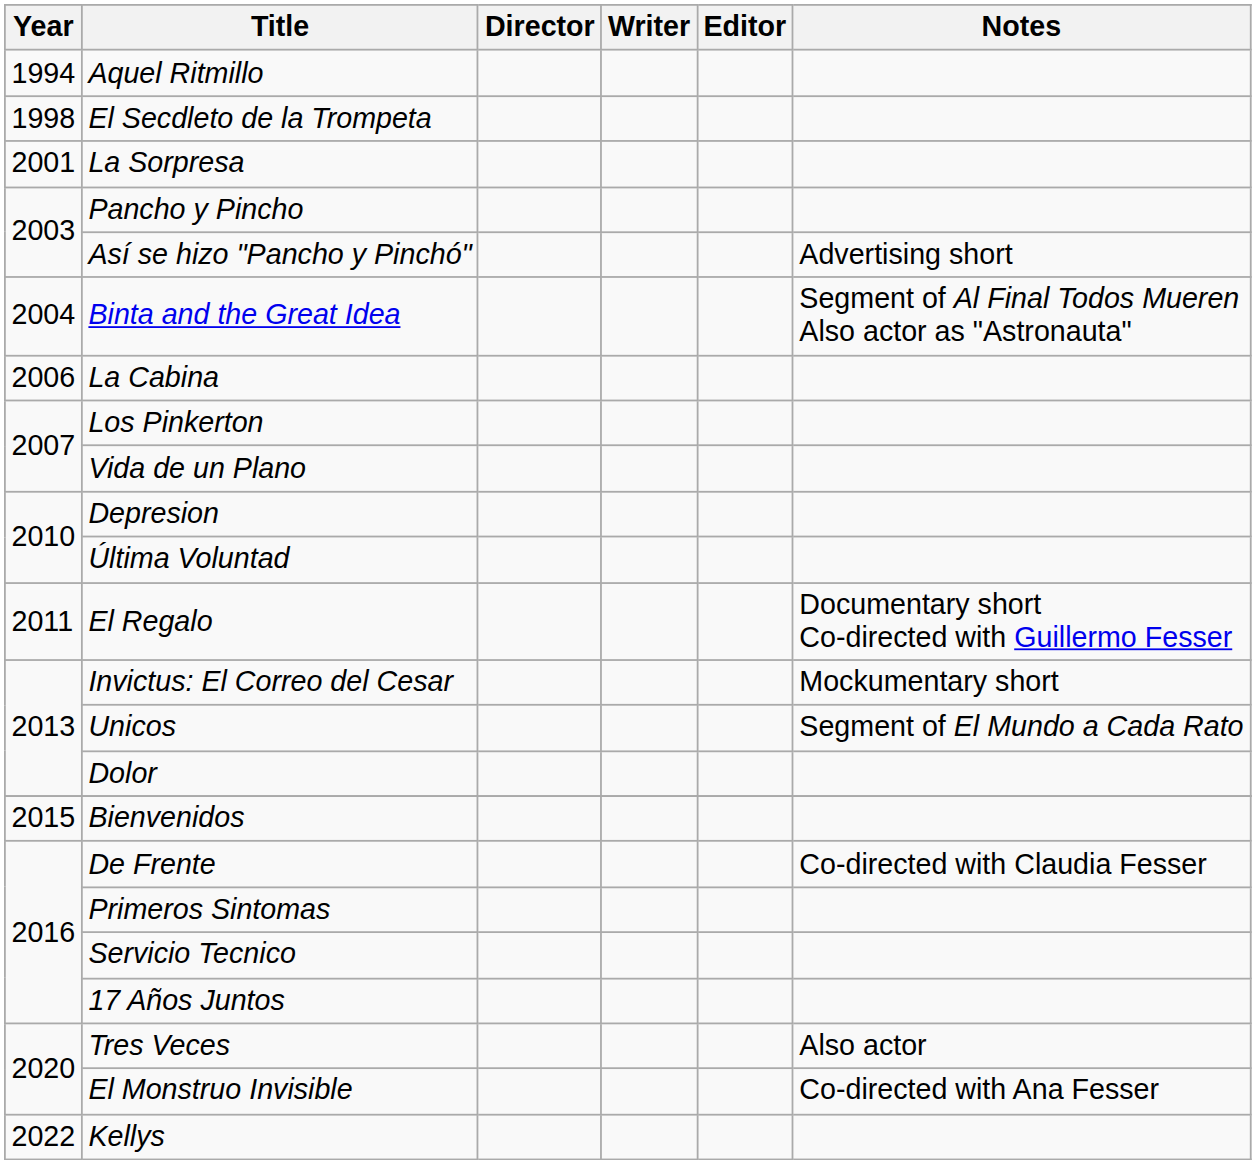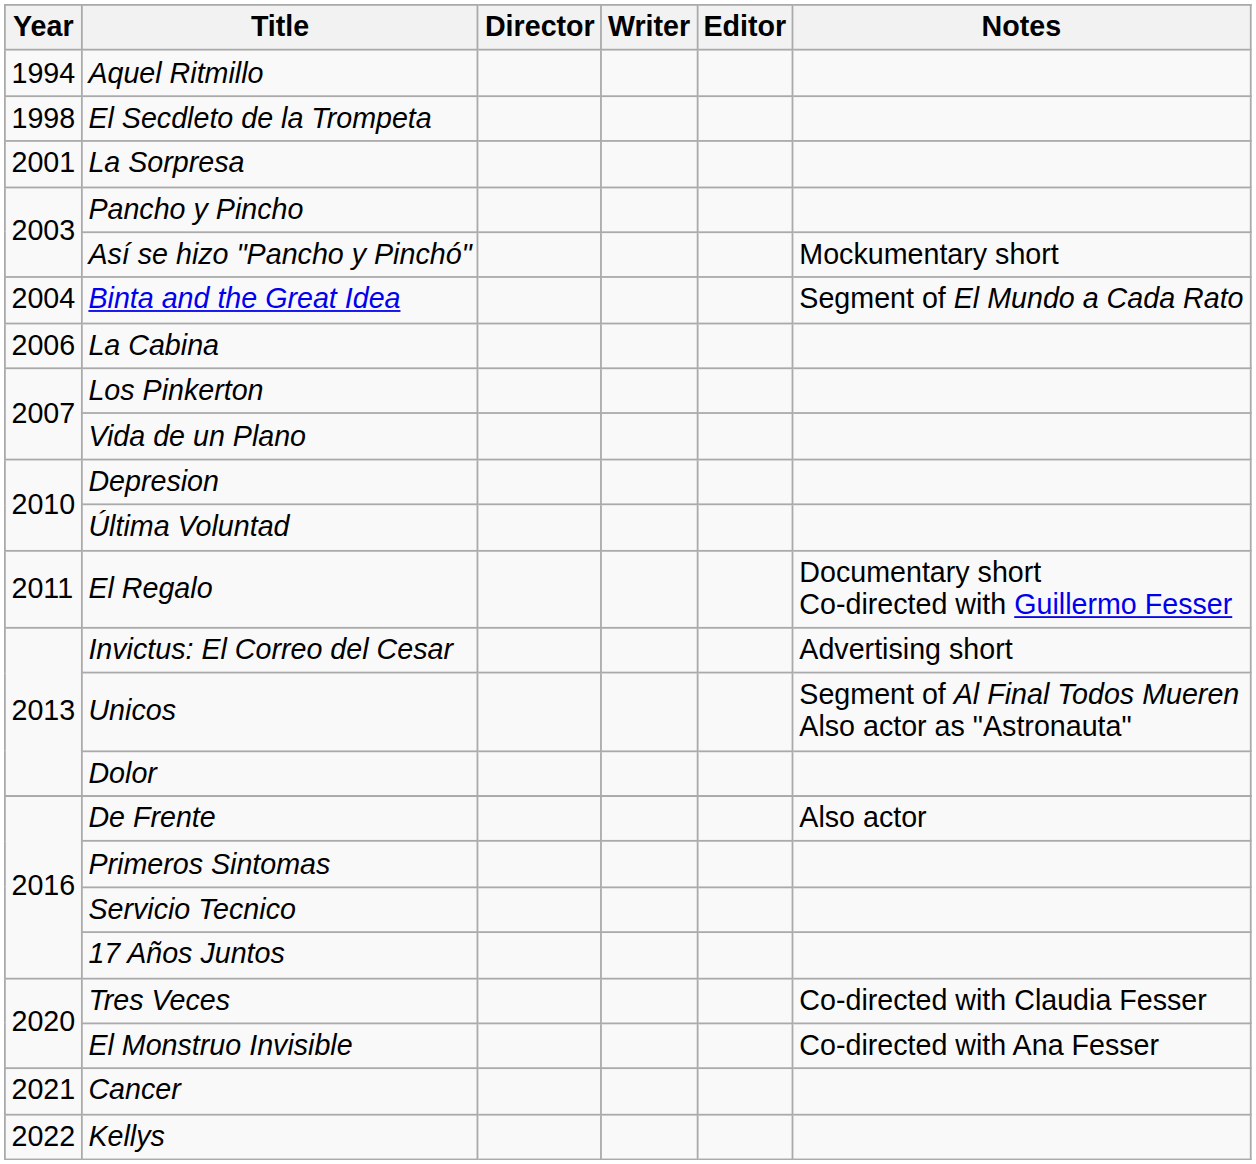Así se hizo "Pancho y Pinchó" | Notes: Advertising short -> Mockumentary short
Binta and the Great Idea | Notes: Segment of Al Final Todos Mueren Also actor as "Astronauta" -> Segment of El Mundo a Cada Rato
Invictus: El Correo del Cesar | Notes: Mockumentary short -> Advertising short
Unicos | Notes: Segment of El Mundo a Cada Rato -> Segment of Al Final Todos Mueren Also actor as "Astronauta"
- row: 2015 | Bienvenidos
De Frente | Notes: Co-directed with Claudia Fesser -> Also actor
Tres Veces | Notes: Also actor -> Co-directed with Claudia Fesser
+ row: 2021 | Cancer
